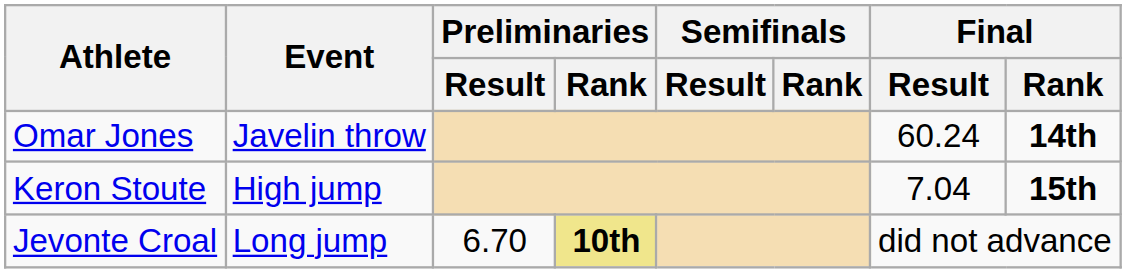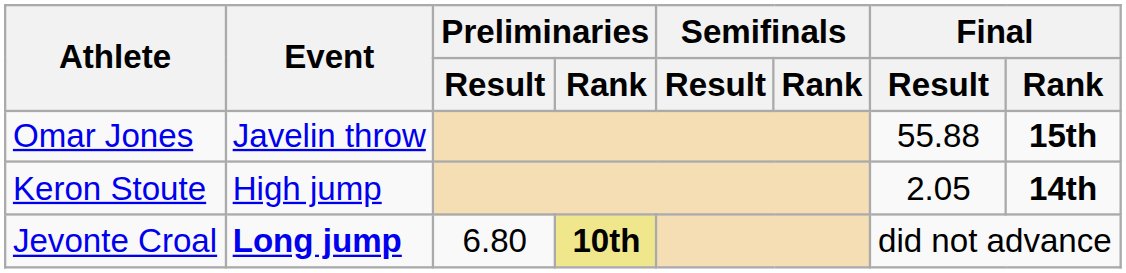Omar Jones | Final / Result: 60.24 -> 55.88
Omar Jones | Final / Rank: 14th -> 15th
Keron Stoute | Final / Result: 7.04 -> 2.05
Keron Stoute | Final / Rank: 15th -> 14th
Jevonte Croal | Event: normal -> bold
Jevonte Croal | Preliminaries / Result: 6.70 -> 6.80
